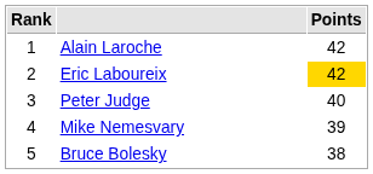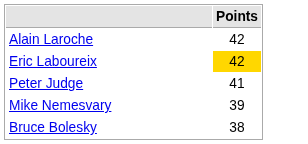- column: Rank | 1 | 2 | 3 | 4 | 5
Peter Judge | Points: 40 -> 41
